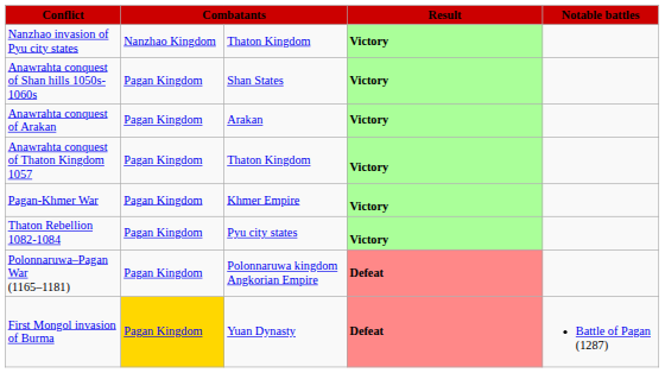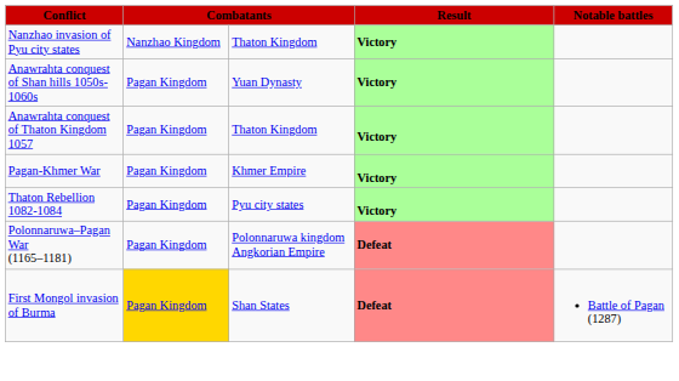Anawrahta conquest of Shan hills 1050s-1060s | column 3: Shan States -> Yuan Dynasty
- row: Anawrahta conquest of Arakan | Pagan Kingdom | Arakan | Victory
First Mongol invasion of Burma | column 3: Yuan Dynasty -> Shan States
